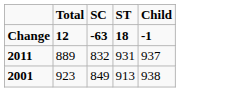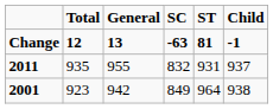+ column: General | 13 | 955 | 942
Change | ST: 18 -> 81
2011 | Total: 889 -> 935
2001 | ST: 913 -> 964
